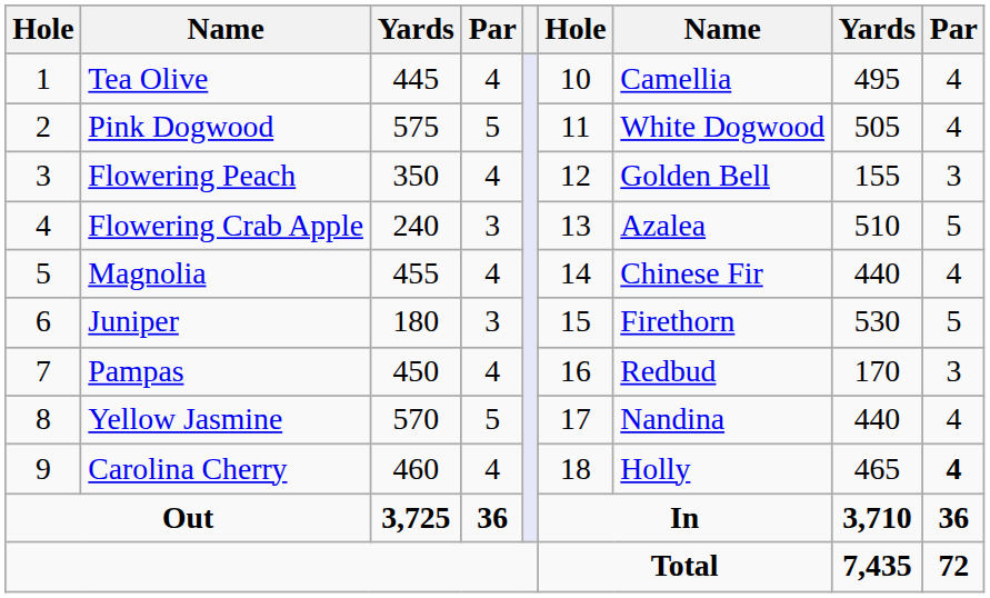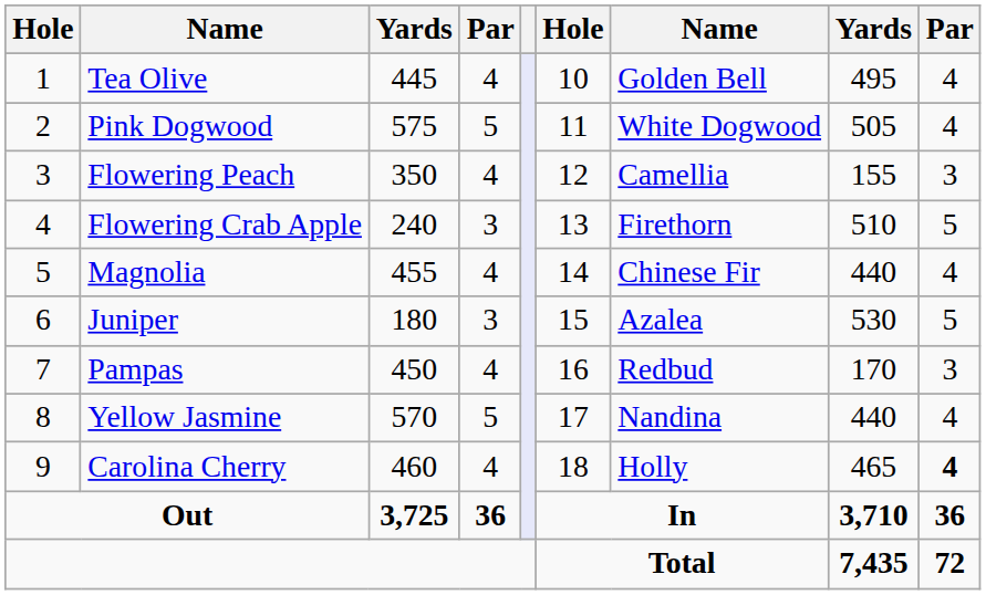Tea Olive | column 7: Camellia -> Golden Bell
Flowering Peach | column 7: Golden Bell -> Camellia
Flowering Crab Apple | column 7: Azalea -> Firethorn
Juniper | column 7: Firethorn -> Azalea
